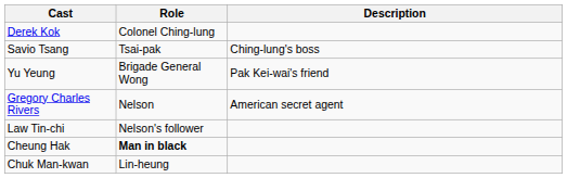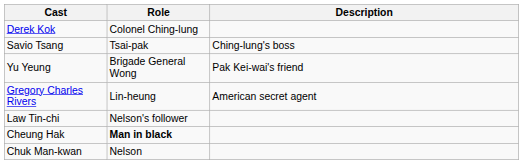Gregory Charles Rivers | Role: Nelson -> Lin-heung
Chuk Man-kwan | Role: Lin-heung -> Nelson
